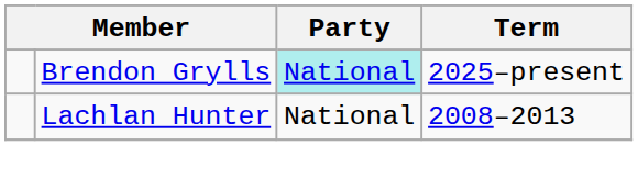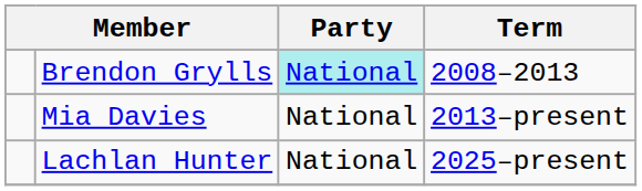Brendon Grylls | Term: 2025–present -> 2008–2013
+ row: Mia Davies | National | 2013–present
Lachlan Hunter | Term: 2008–2013 -> 2025–present
